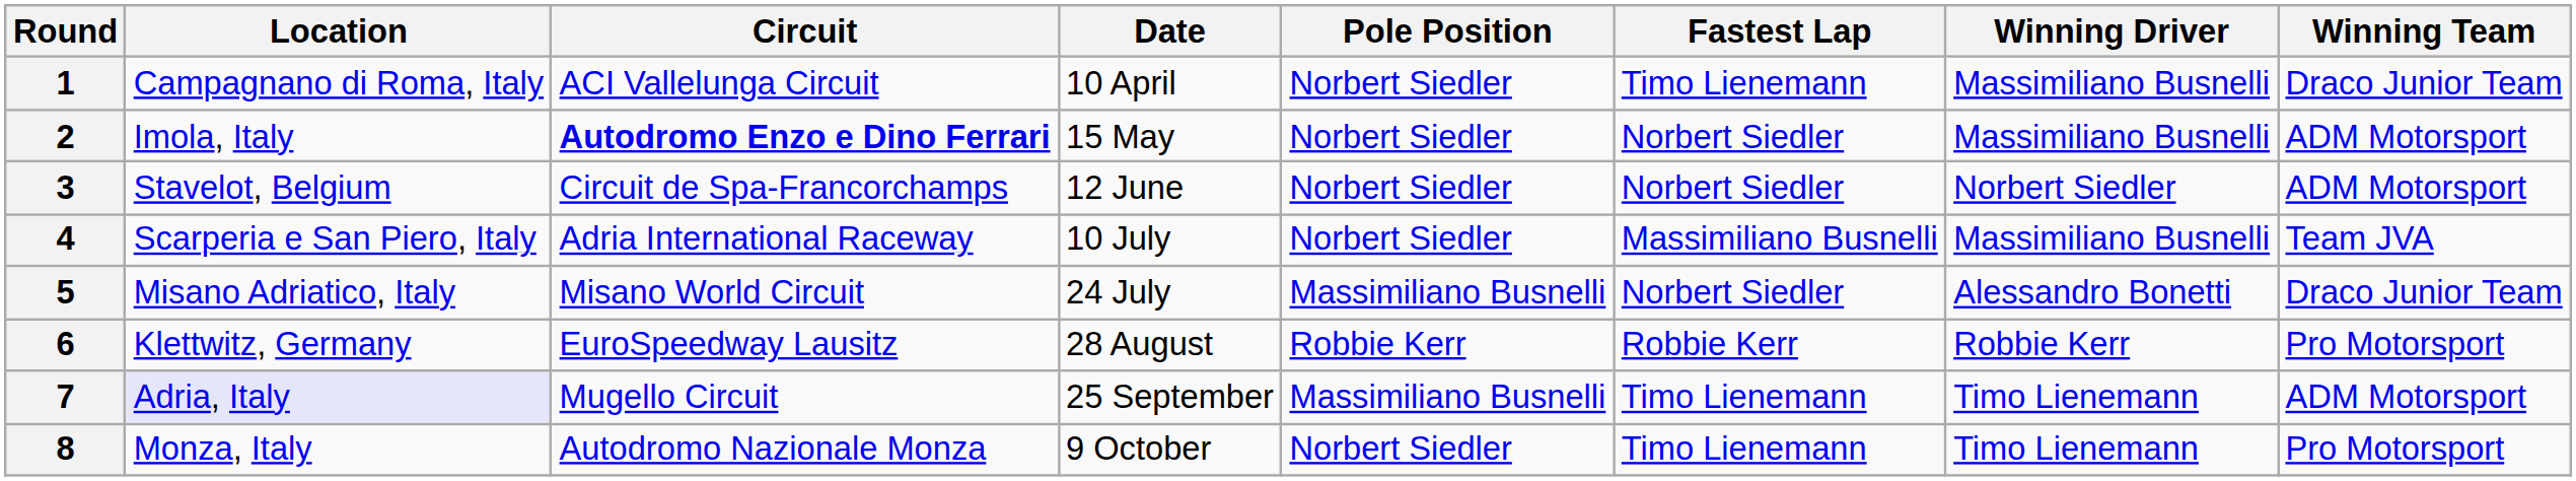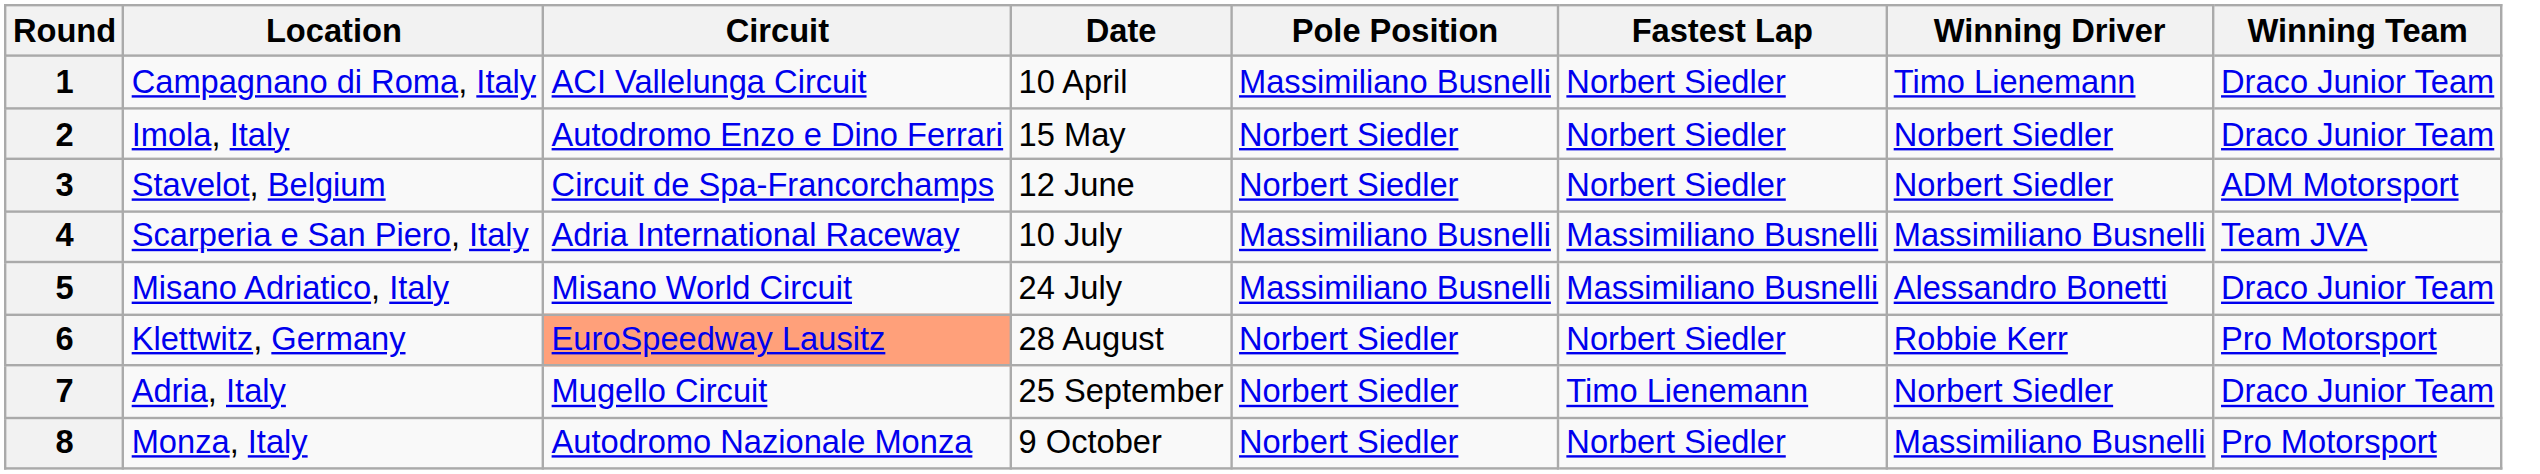1 | Pole Position: Norbert Siedler -> Massimiliano Busnelli
1 | Fastest Lap: Timo Lienemann -> Norbert Siedler
1 | Winning Driver: Massimiliano Busnelli -> Timo Lienemann
2 | Circuit: bold -> normal
2 | Winning Driver: Massimiliano Busnelli -> Norbert Siedler
2 | Winning Team: ADM Motorsport -> Draco Junior Team
4 | Pole Position: Norbert Siedler -> Massimiliano Busnelli
5 | Fastest Lap: Norbert Siedler -> Massimiliano Busnelli
6 | Circuit: no background -> lightsalmon background
6 | Pole Position: Robbie Kerr -> Norbert Siedler
6 | Fastest Lap: Robbie Kerr -> Norbert Siedler
7 | Location: lavender background -> no background
7 | Pole Position: Massimiliano Busnelli -> Norbert Siedler
7 | Winning Driver: Timo Lienemann -> Norbert Siedler
7 | Winning Team: ADM Motorsport -> Draco Junior Team
8 | Fastest Lap: Timo Lienemann -> Norbert Siedler
8 | Winning Driver: Timo Lienemann -> Massimiliano Busnelli
